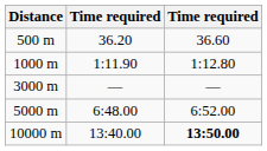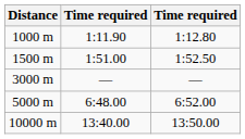- row: 500 m | 36.20 | 36.60
+ row: 1500 m | 1:51.00 | 1:52.50
10000 m | column 3: bold -> normal
